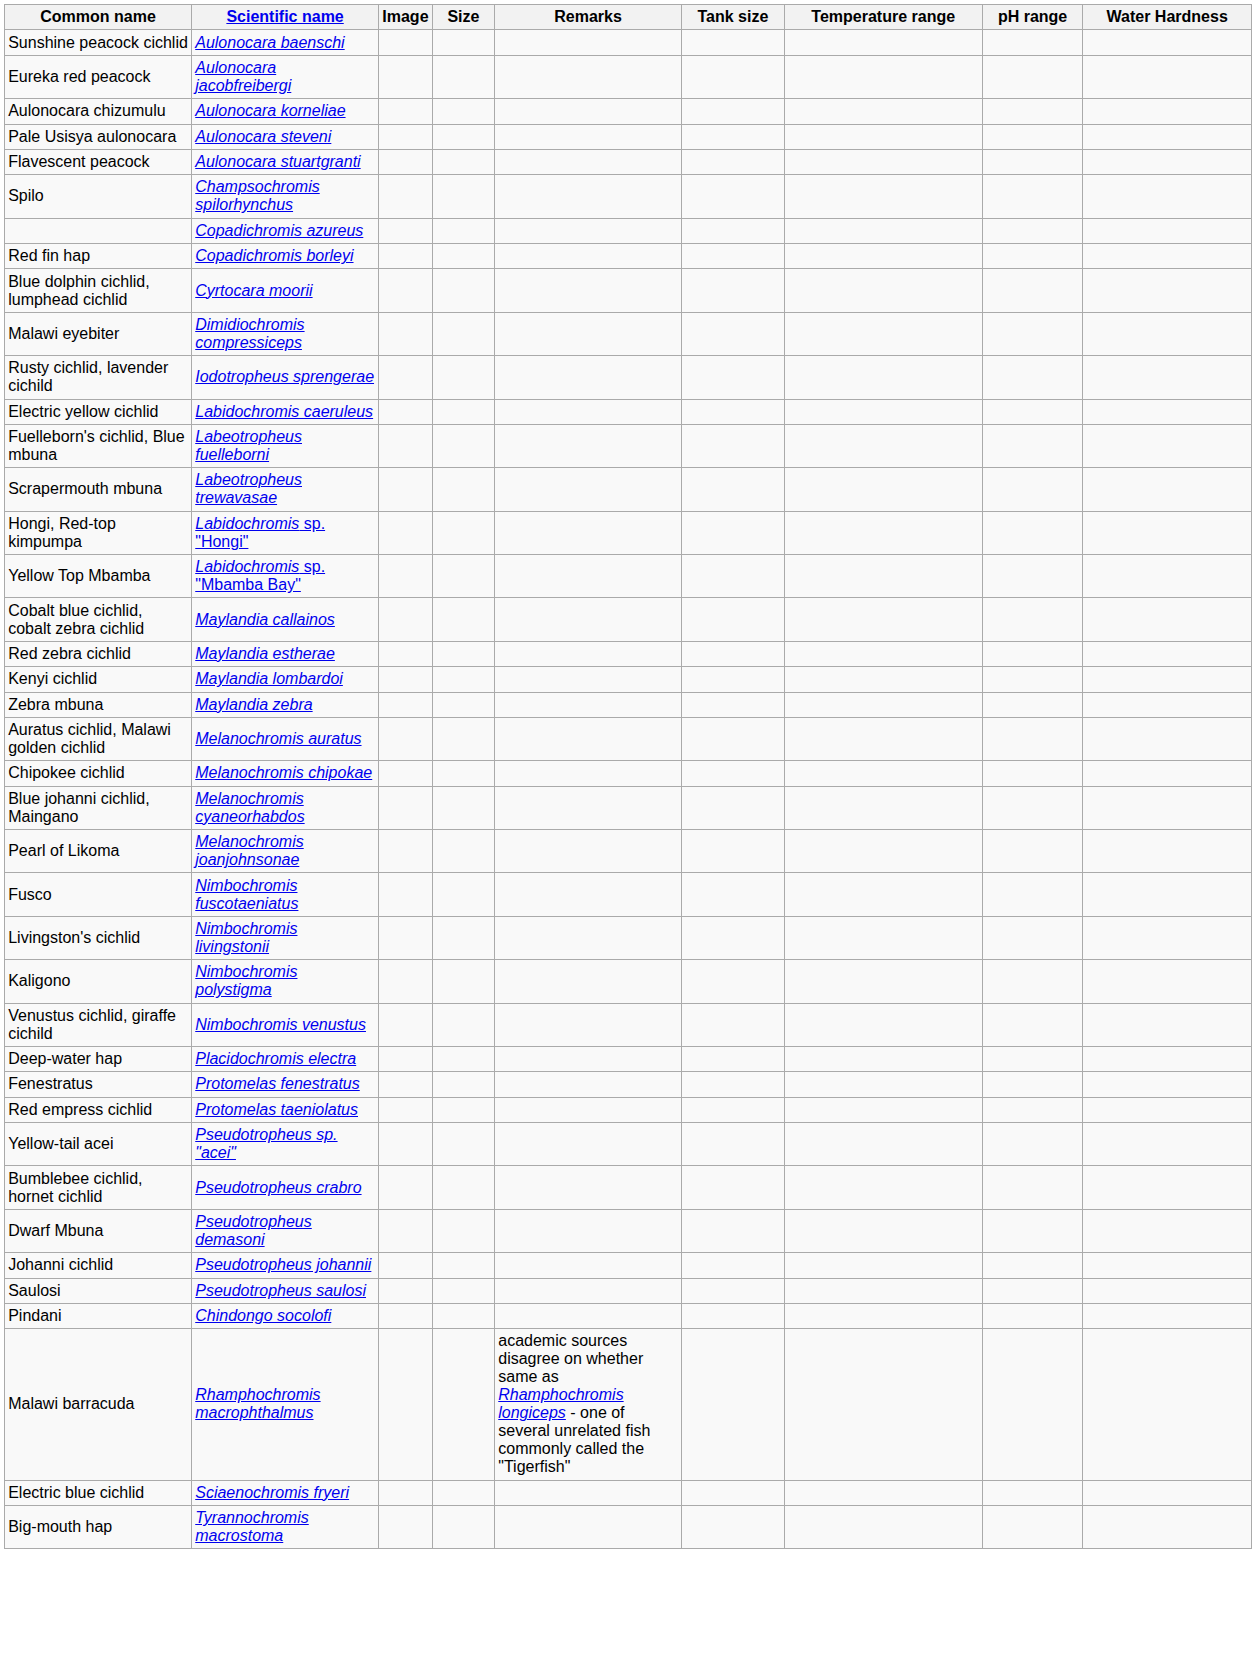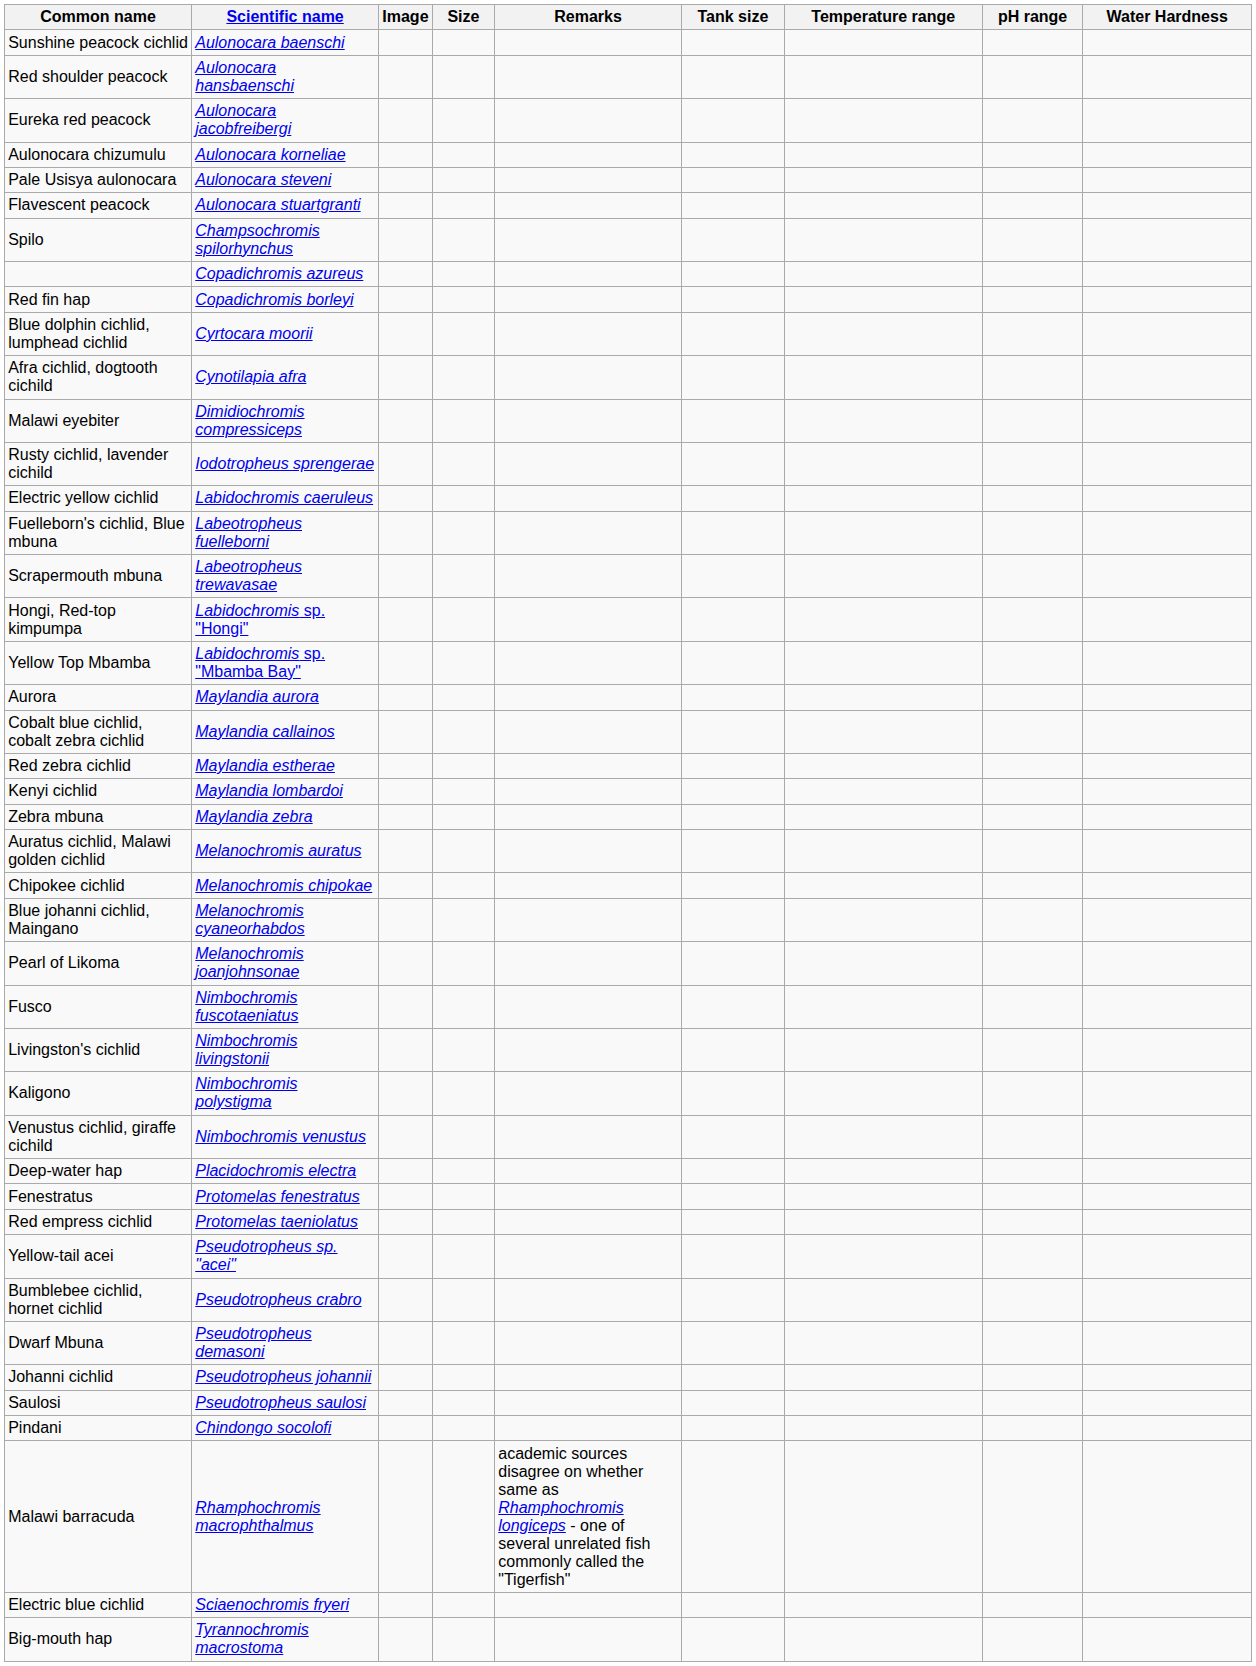+ row: Red shoulder peacock | Aulonocara hansbaenschi
+ row: Afra cichlid, dogtooth cichild | Cynotilapia afra
+ row: Aurora | Maylandia aurora
